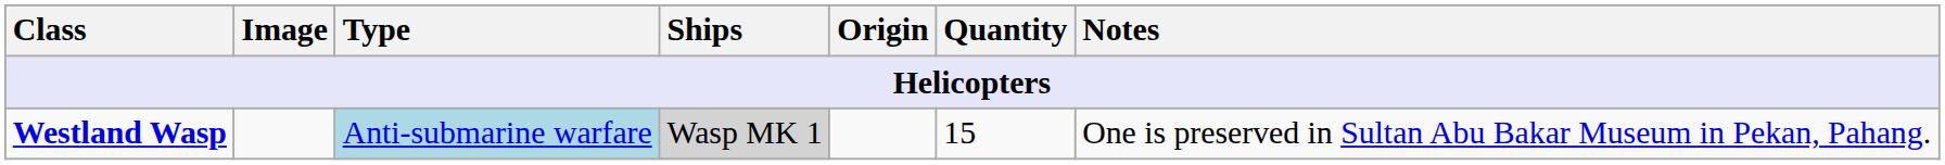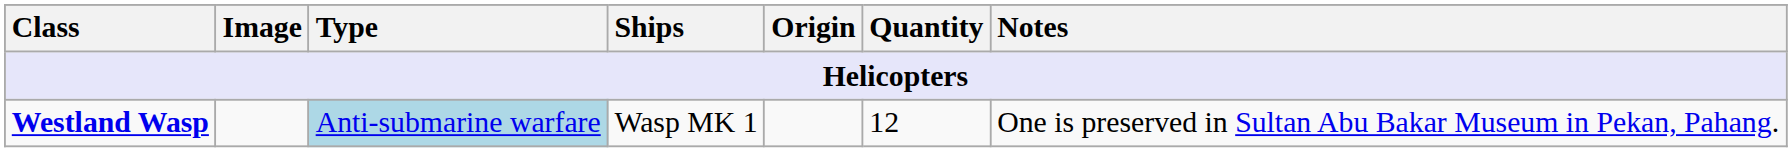Westland Wasp | Ships: lightgrey background -> no background
Westland Wasp | Quantity: 15 -> 12
